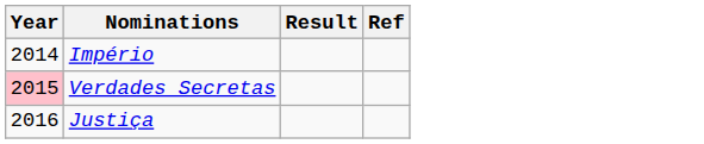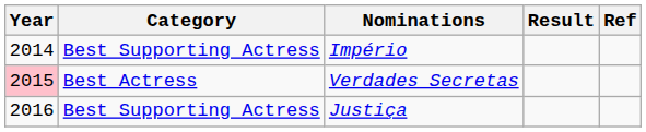+ column: Category | Best Supporting Actress | Best Actress | Best Supporting Actress
